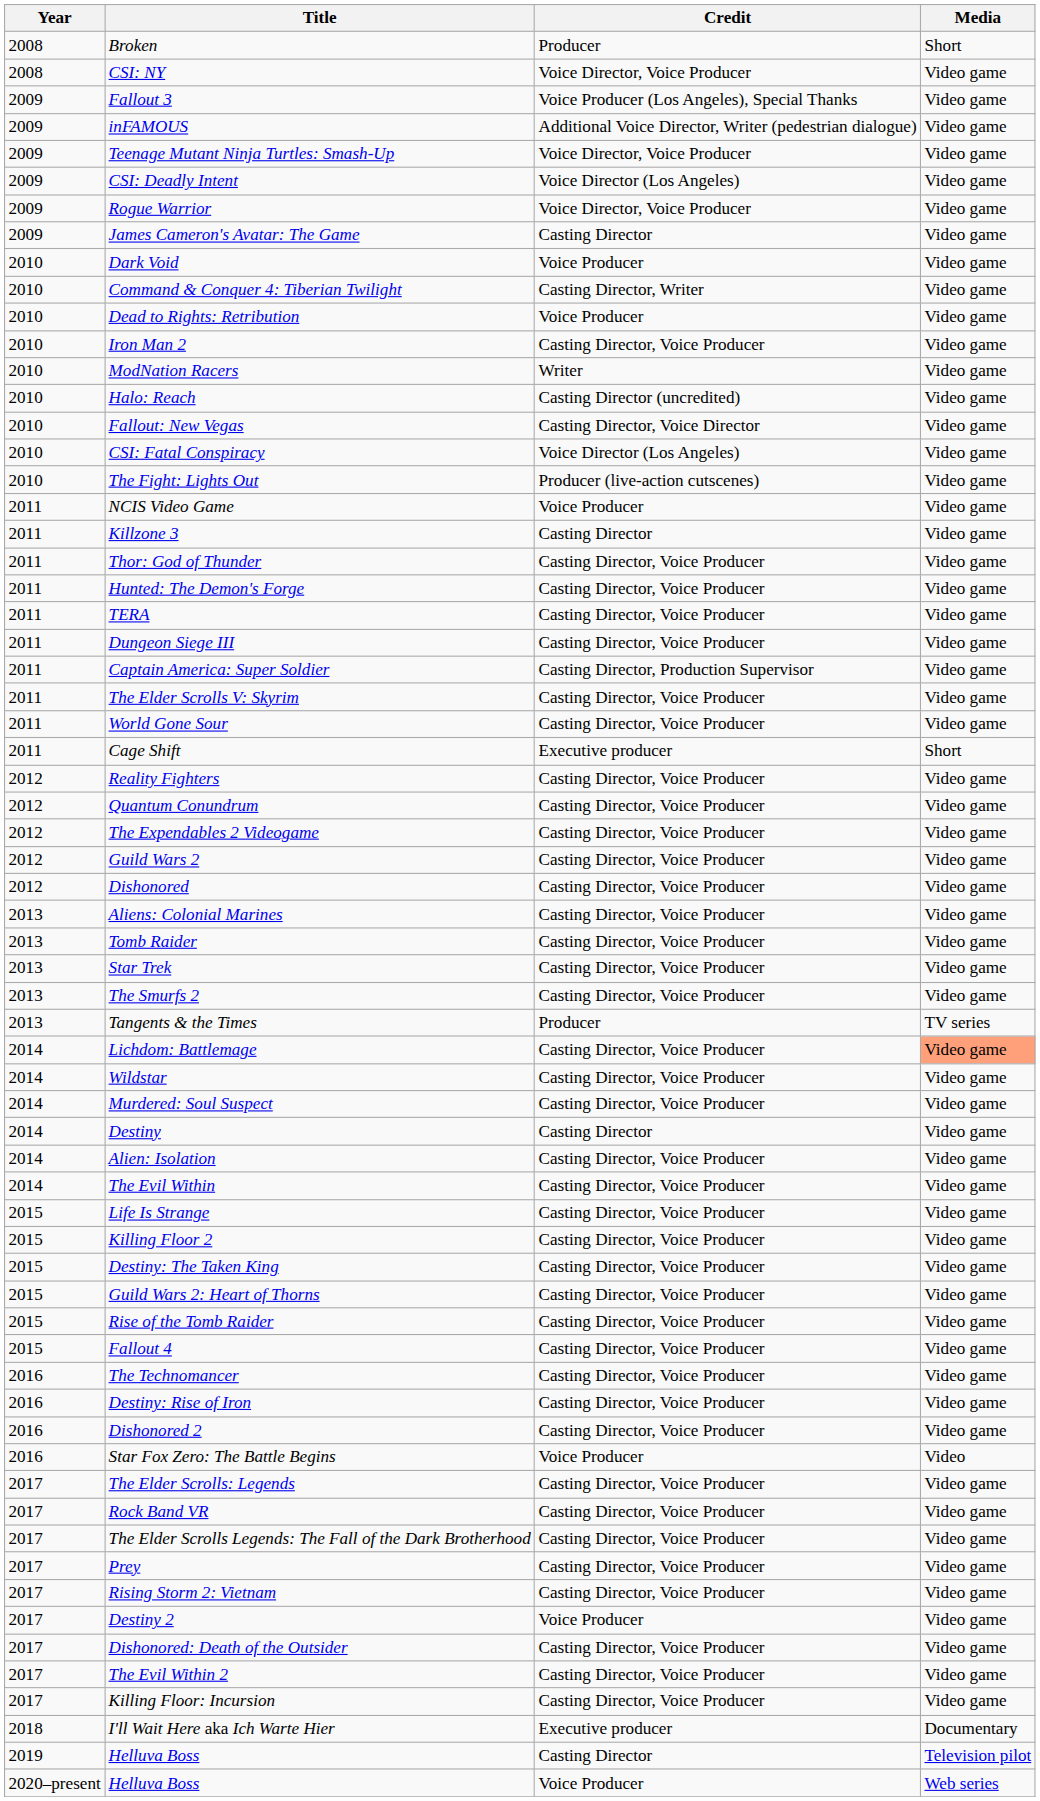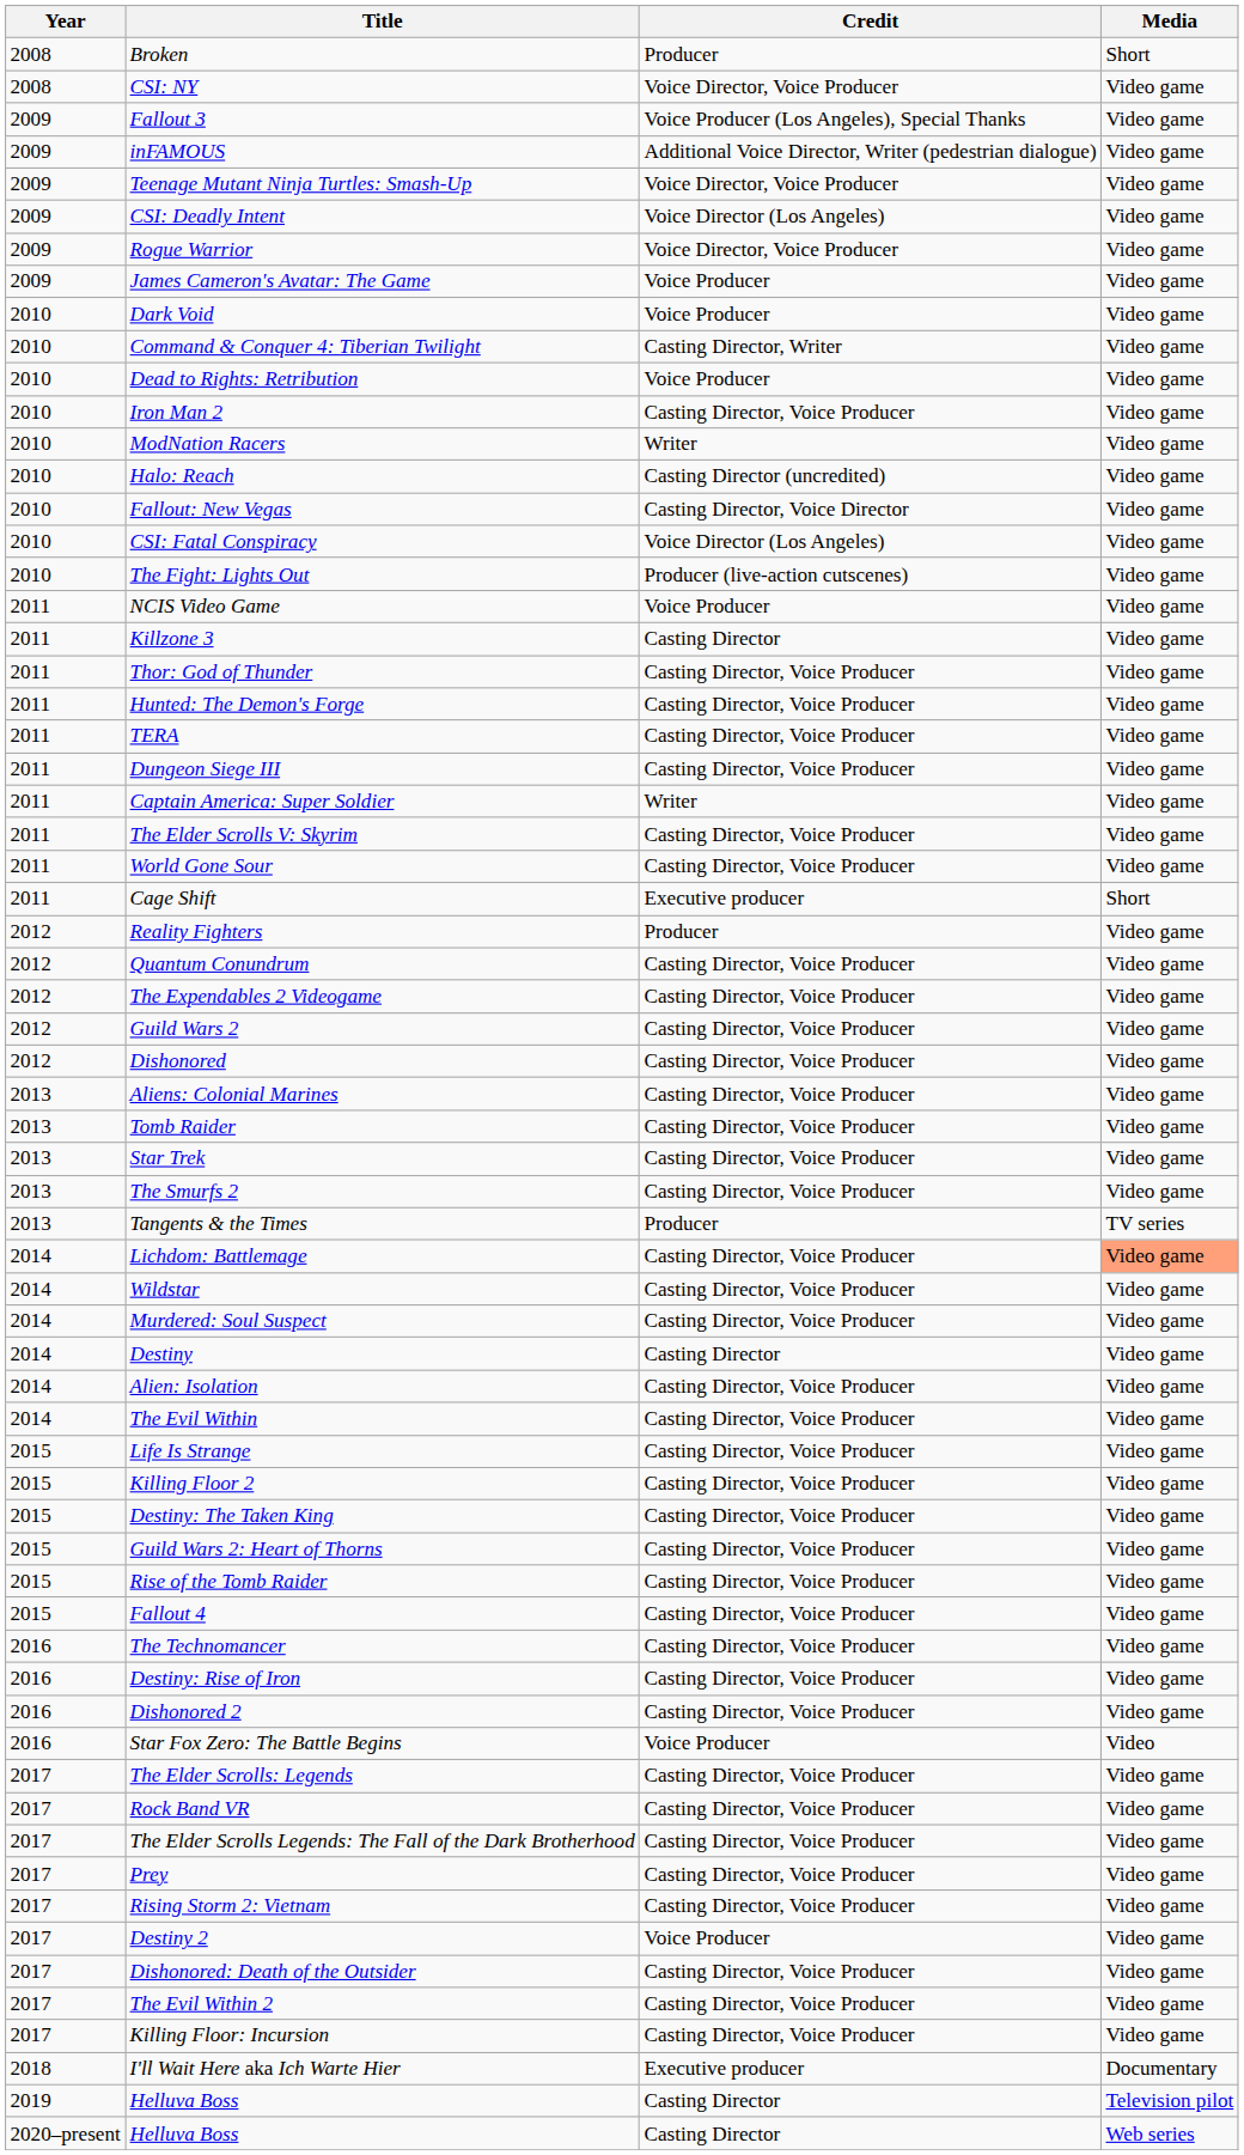James Cameron's Avatar: The Game | Credit: Casting Director -> Voice Producer
Captain America: Super Soldier | Credit: Casting Director, Production Supervisor -> Writer
Reality Fighters | Credit: Casting Director, Voice Producer -> Producer
2020–present / Helluva Boss | Credit: Voice Producer -> Casting Director
